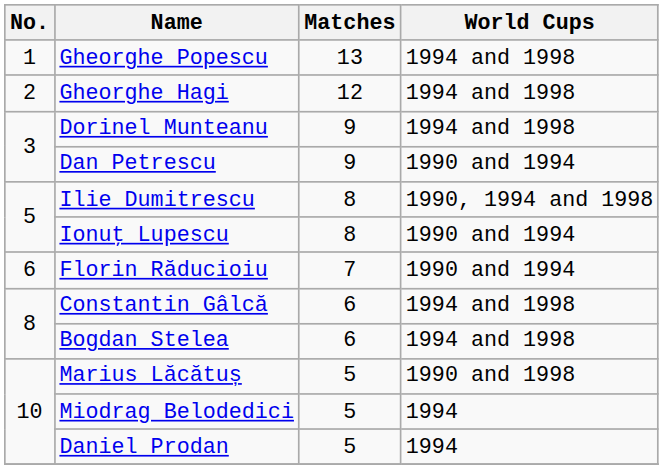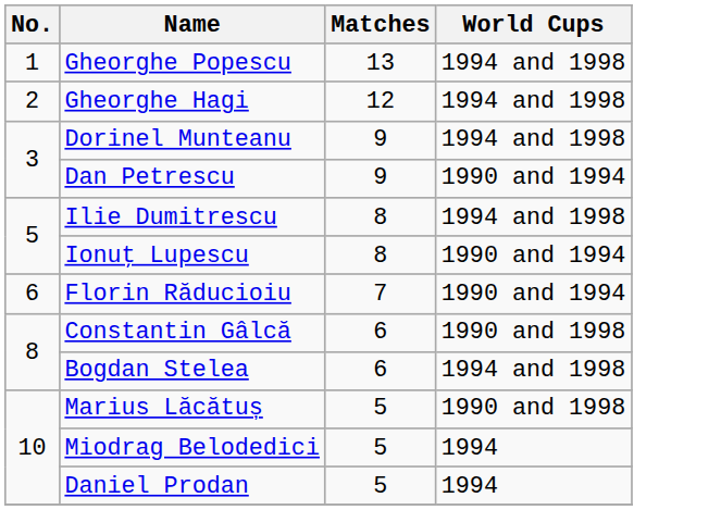Ilie Dumitrescu | World Cups: 1990, 1994 and 1998 -> 1994 and 1998
Constantin Gâlcă | World Cups: 1994 and 1998 -> 1990 and 1998
